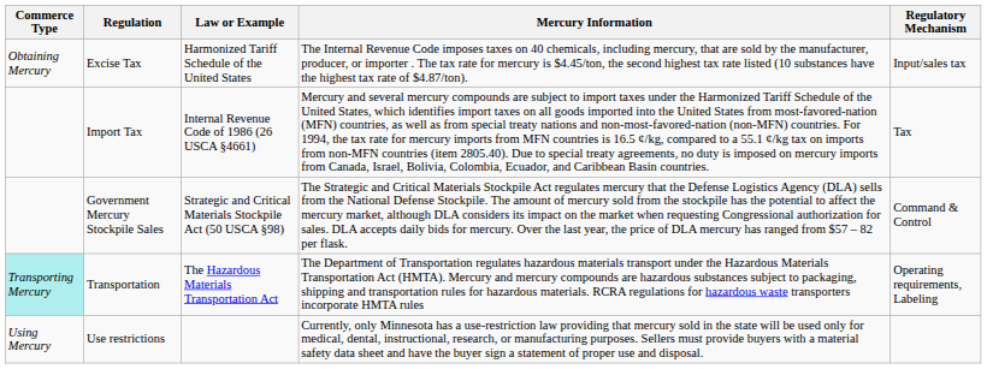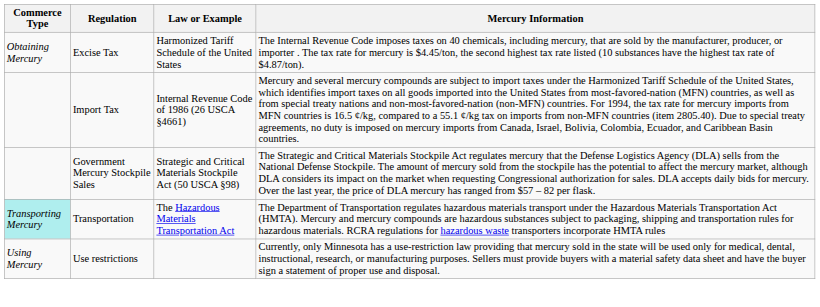- column: Regulatory Mechanism | Input/sales tax | Tax | Command & Control | Operating requirements, Labeling
